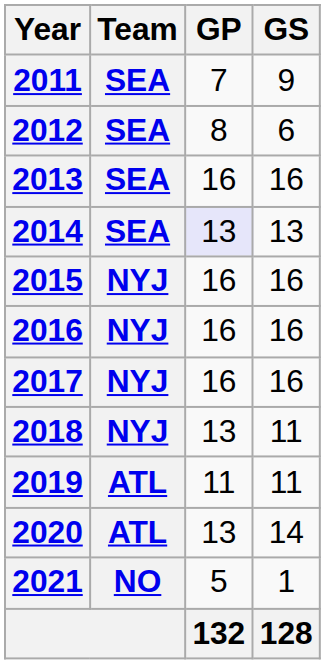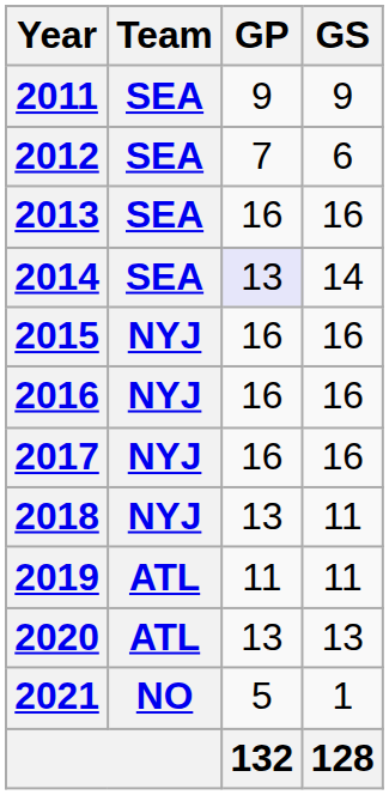2011 | GP: 7 -> 9
2012 | GP: 8 -> 7
2014 | GS: 13 -> 14
2020 | GS: 14 -> 13
